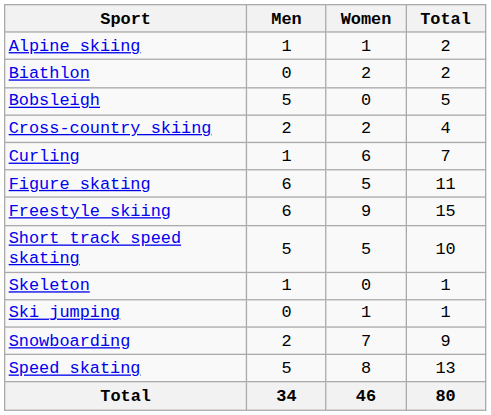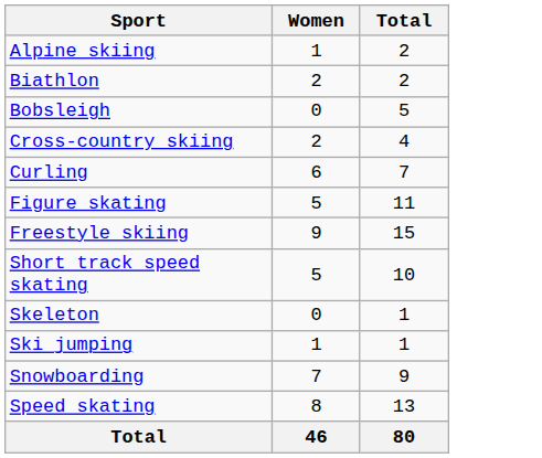- column: Men | 1 | 0 | 5 | 2 | 1 | 6 | 6 | 5 | 1 | 0 | 2 | 5 | 34
